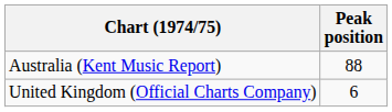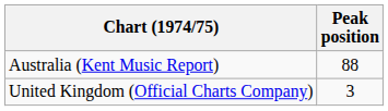United Kingdom (Official Charts Company) | Peak position: 6 -> 3
